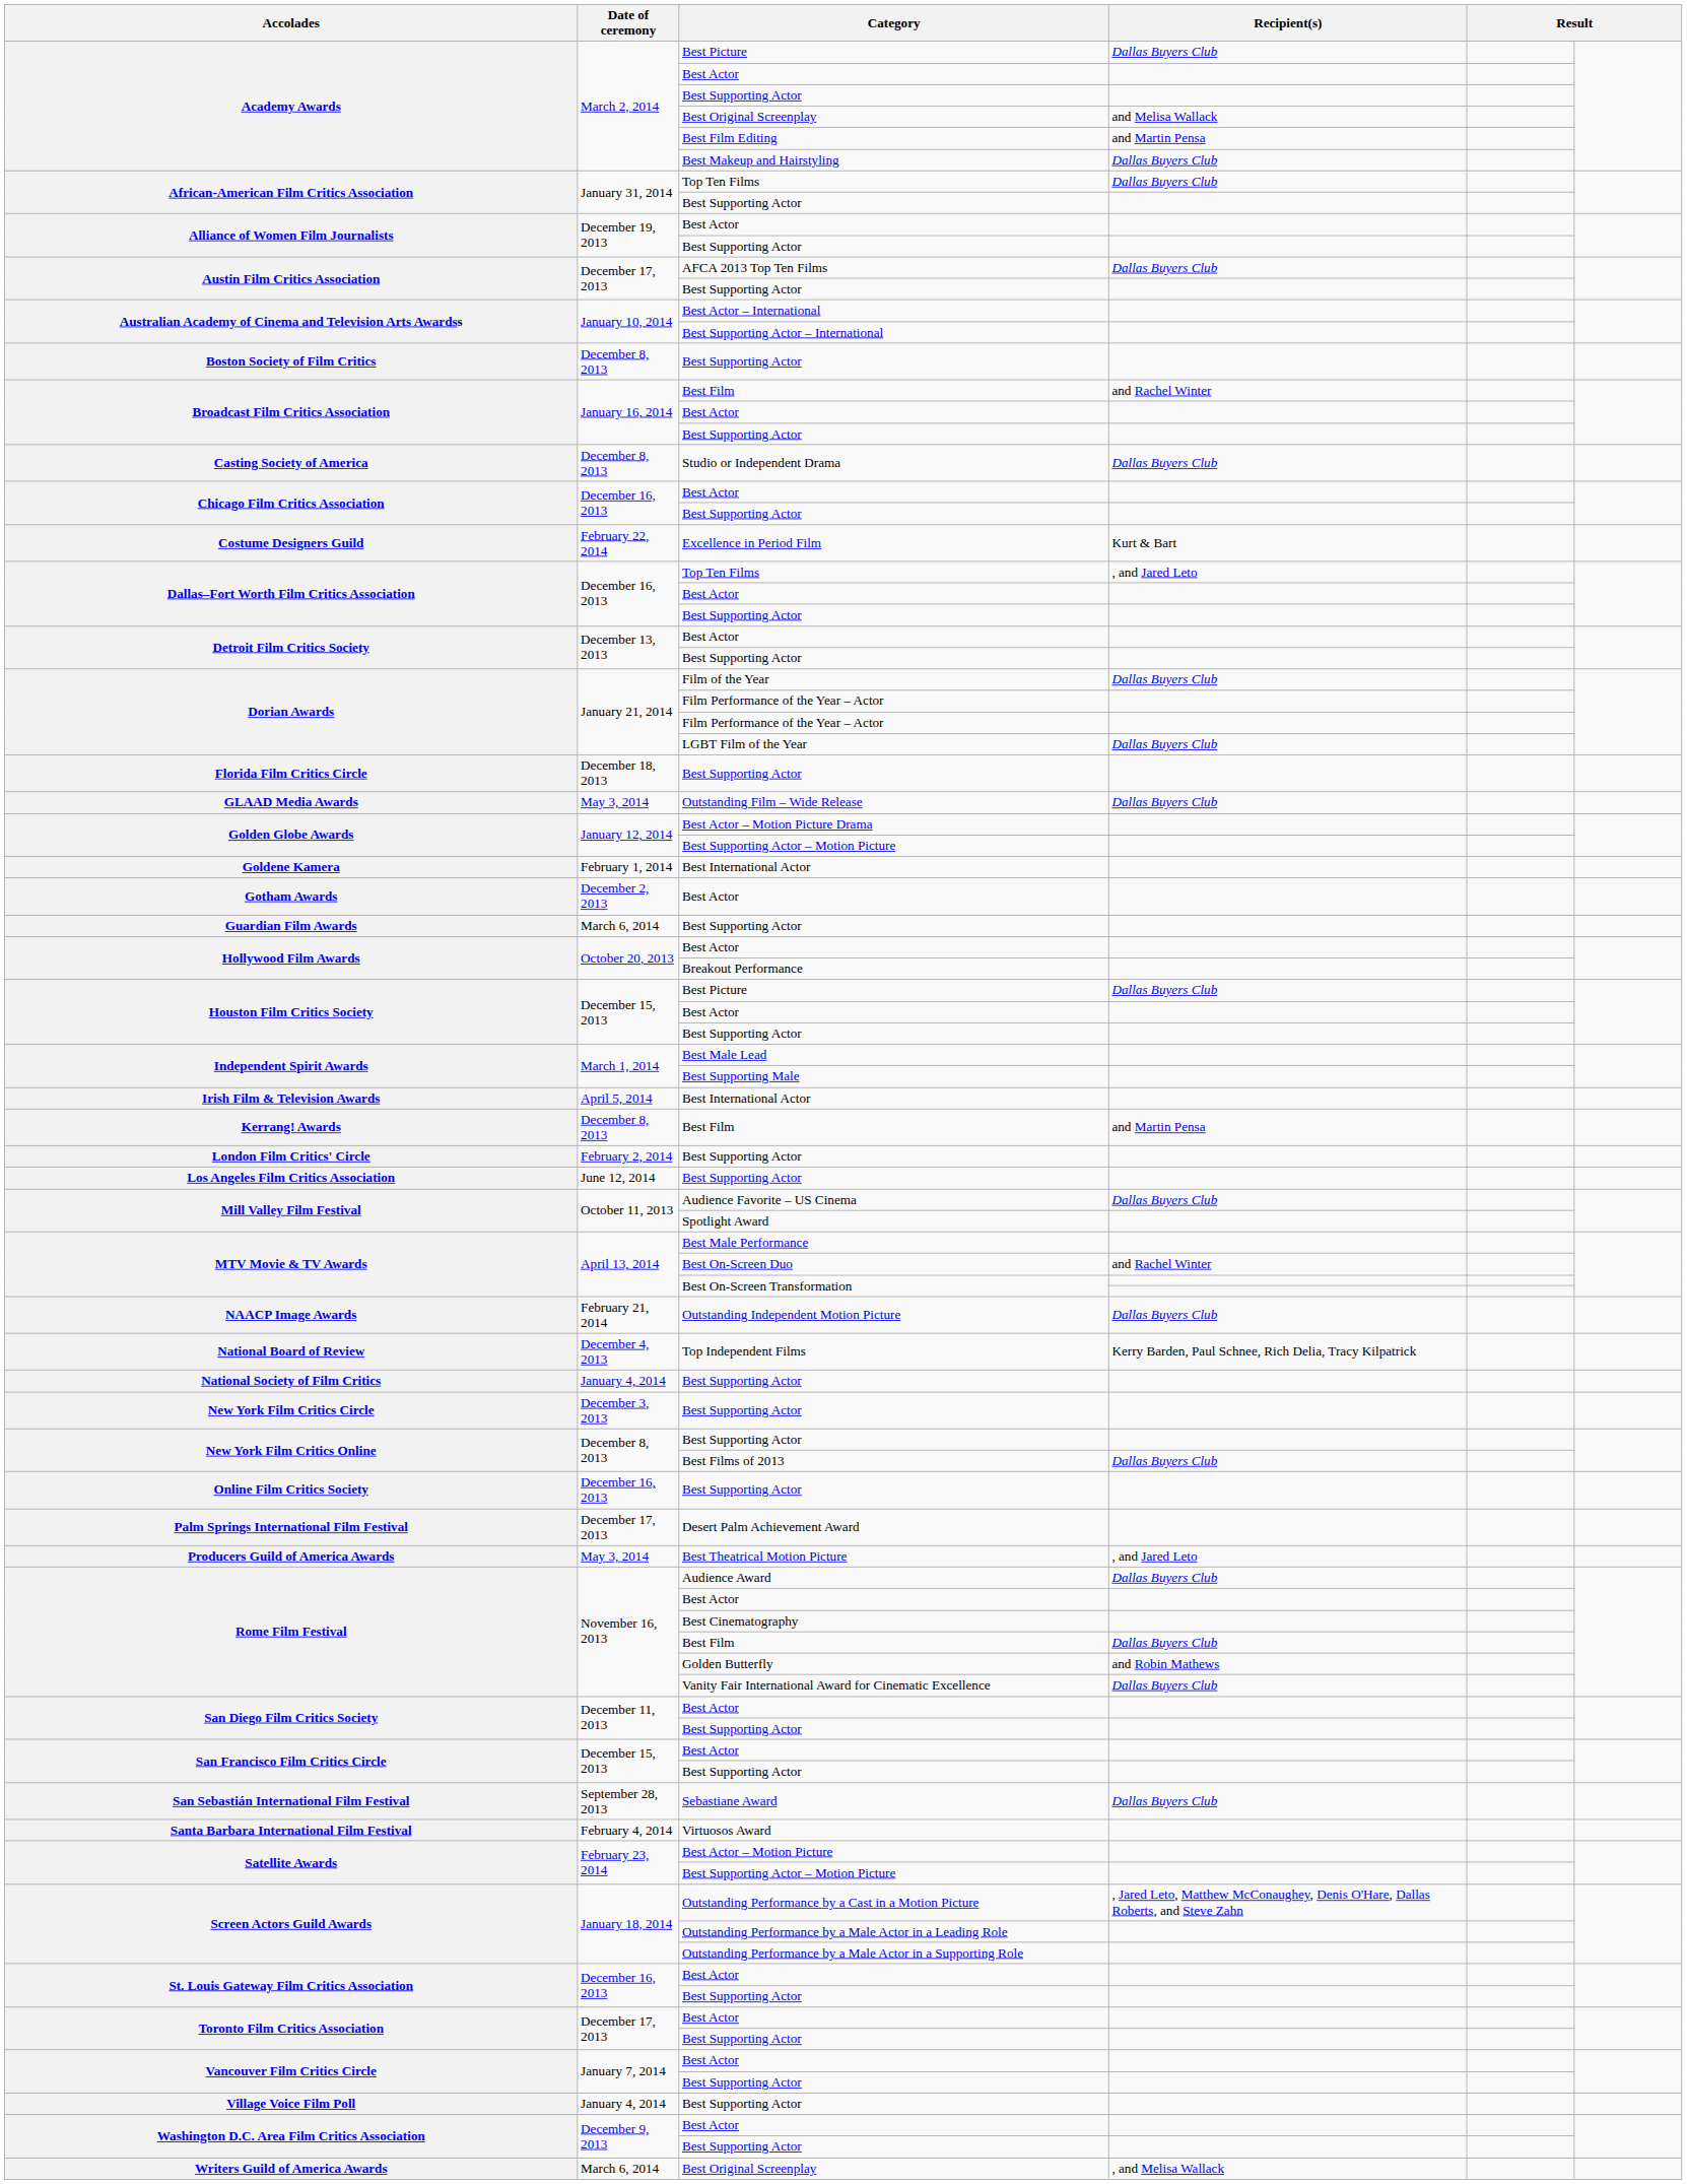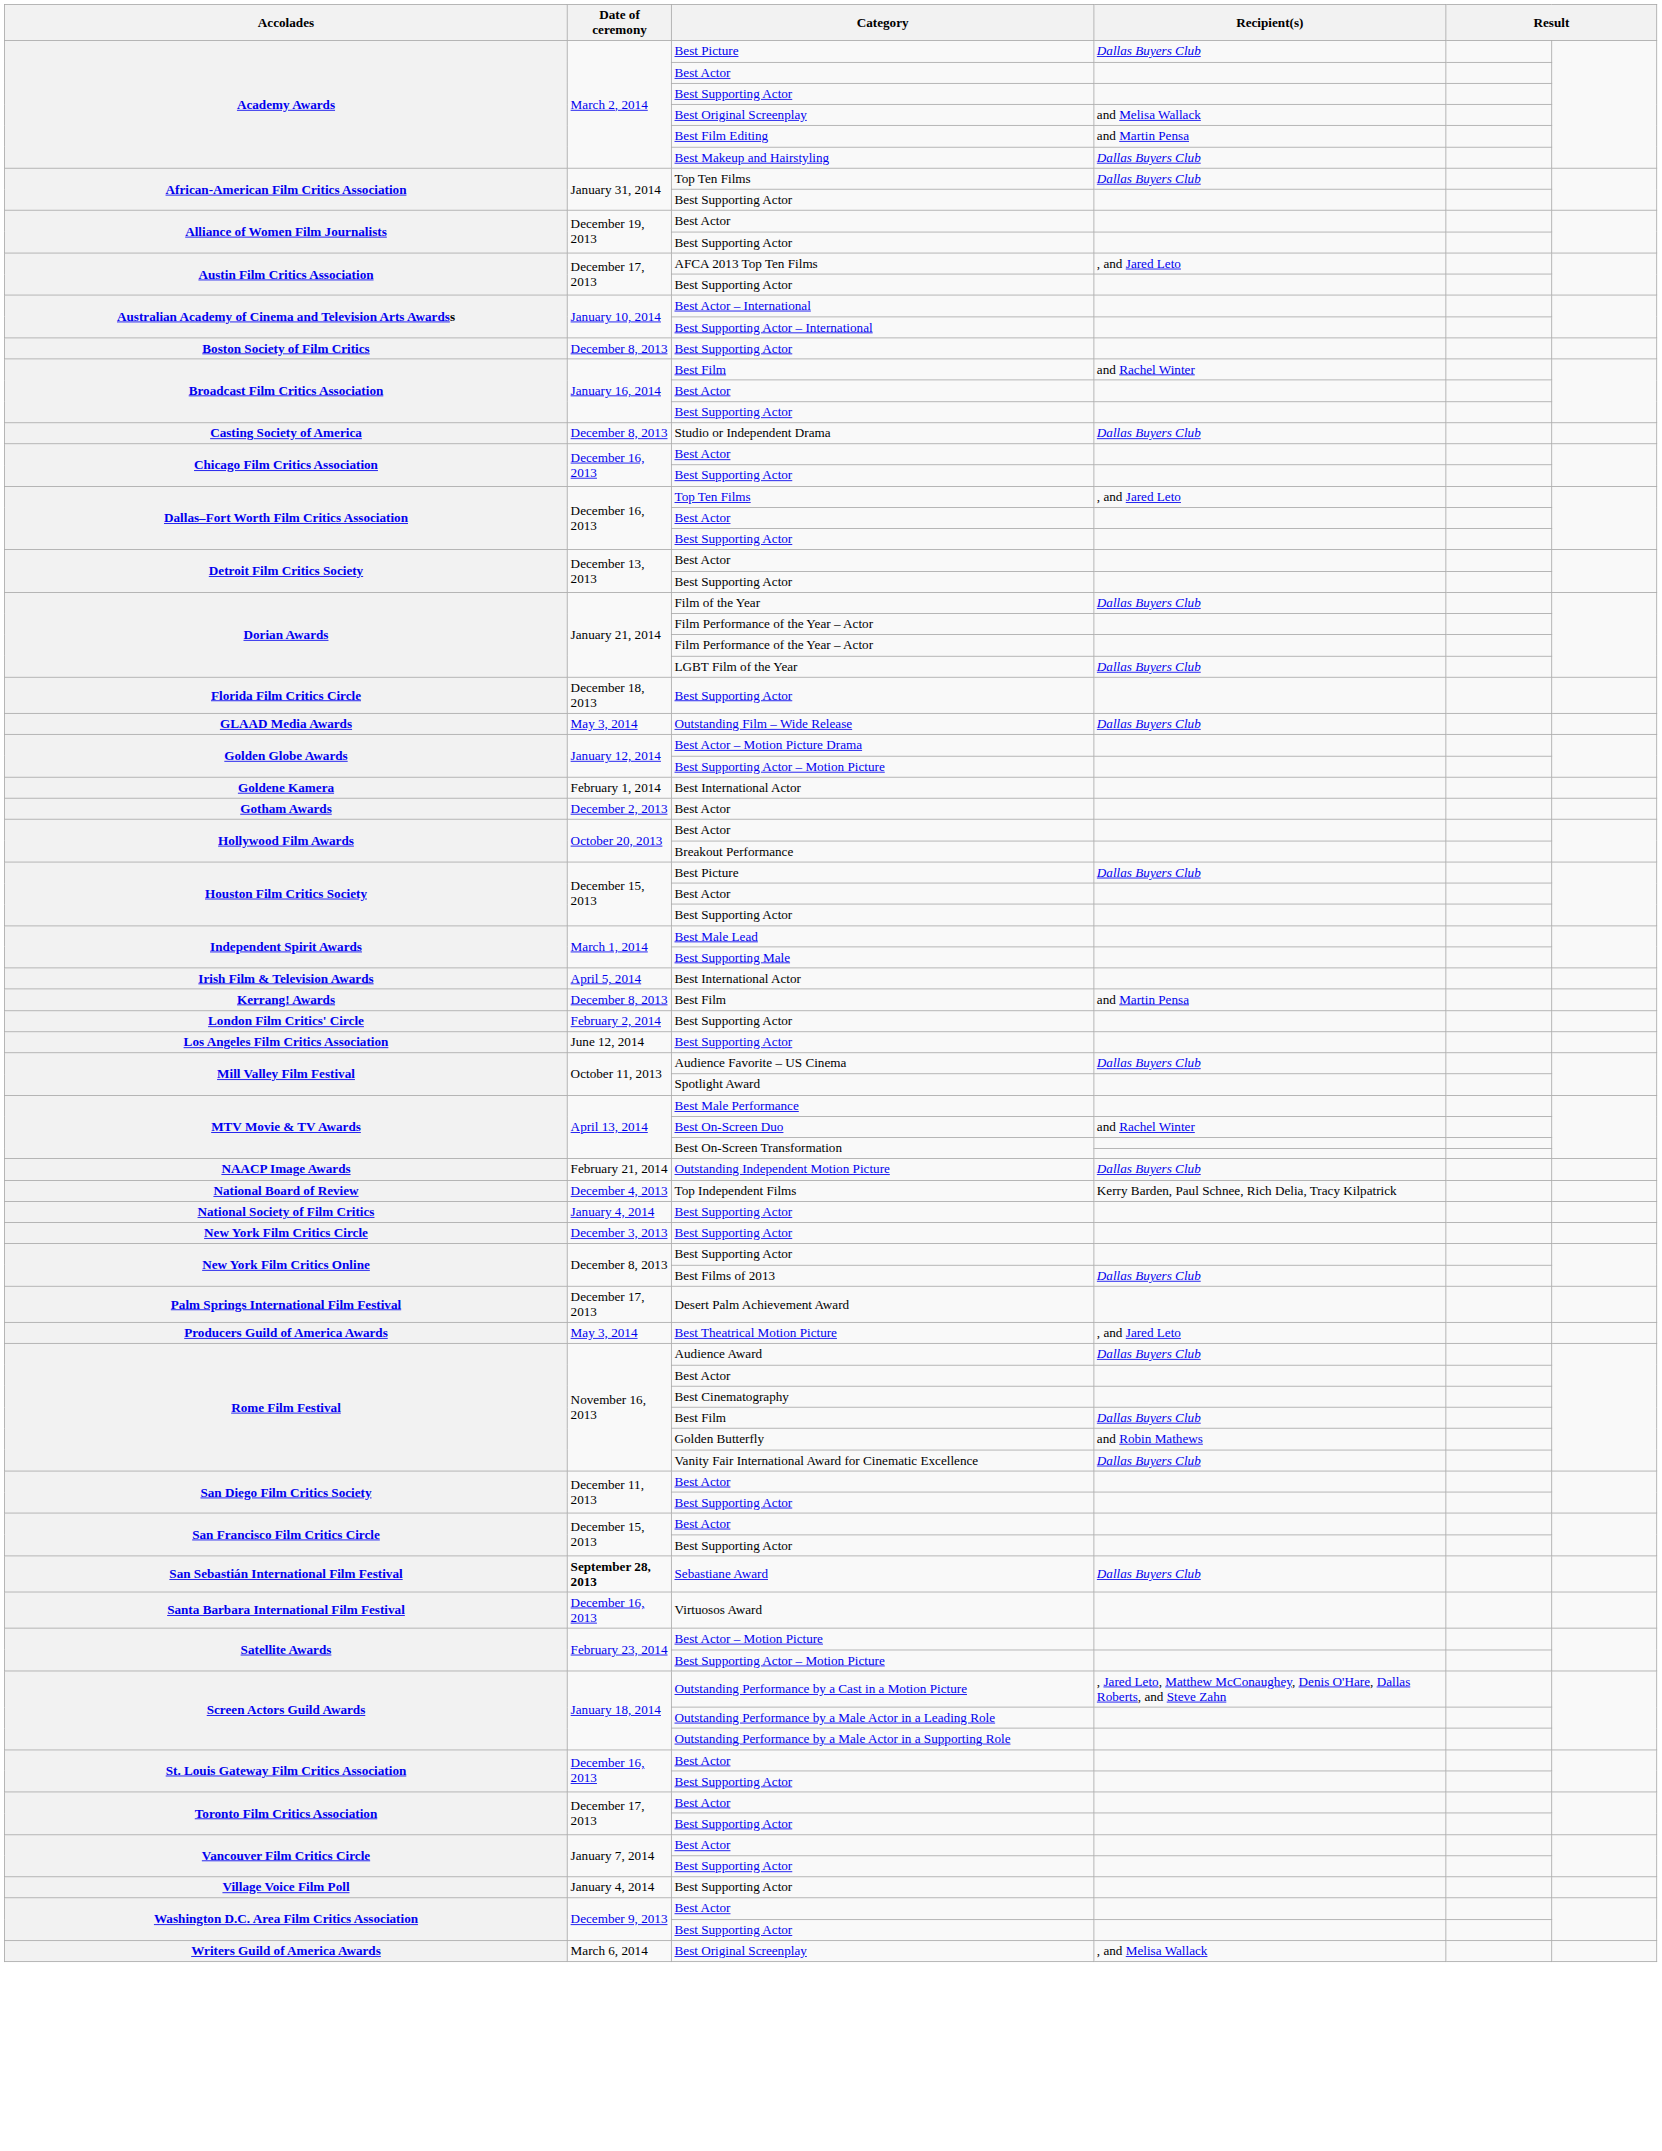Austin Film Critics Association / AFCA 2013 Top Ten Films | Recipient(s): Dallas Buyers Club -> , and Jared Leto
- row: Costume Designers Guild | February 22, 2014 | Excellence in Period Film | Kurt & Bart
- row: Guardian Film Awards | March 6, 2014 | Best Supporting Actor
- row: Online Film Critics Society | December 16, 2013 | Best Supporting Actor
San Sebastián International Film Festival | Date of ceremony: normal -> bold
Santa Barbara International Film Festival | Date of ceremony: February 4, 2014 -> December 16, 2013
